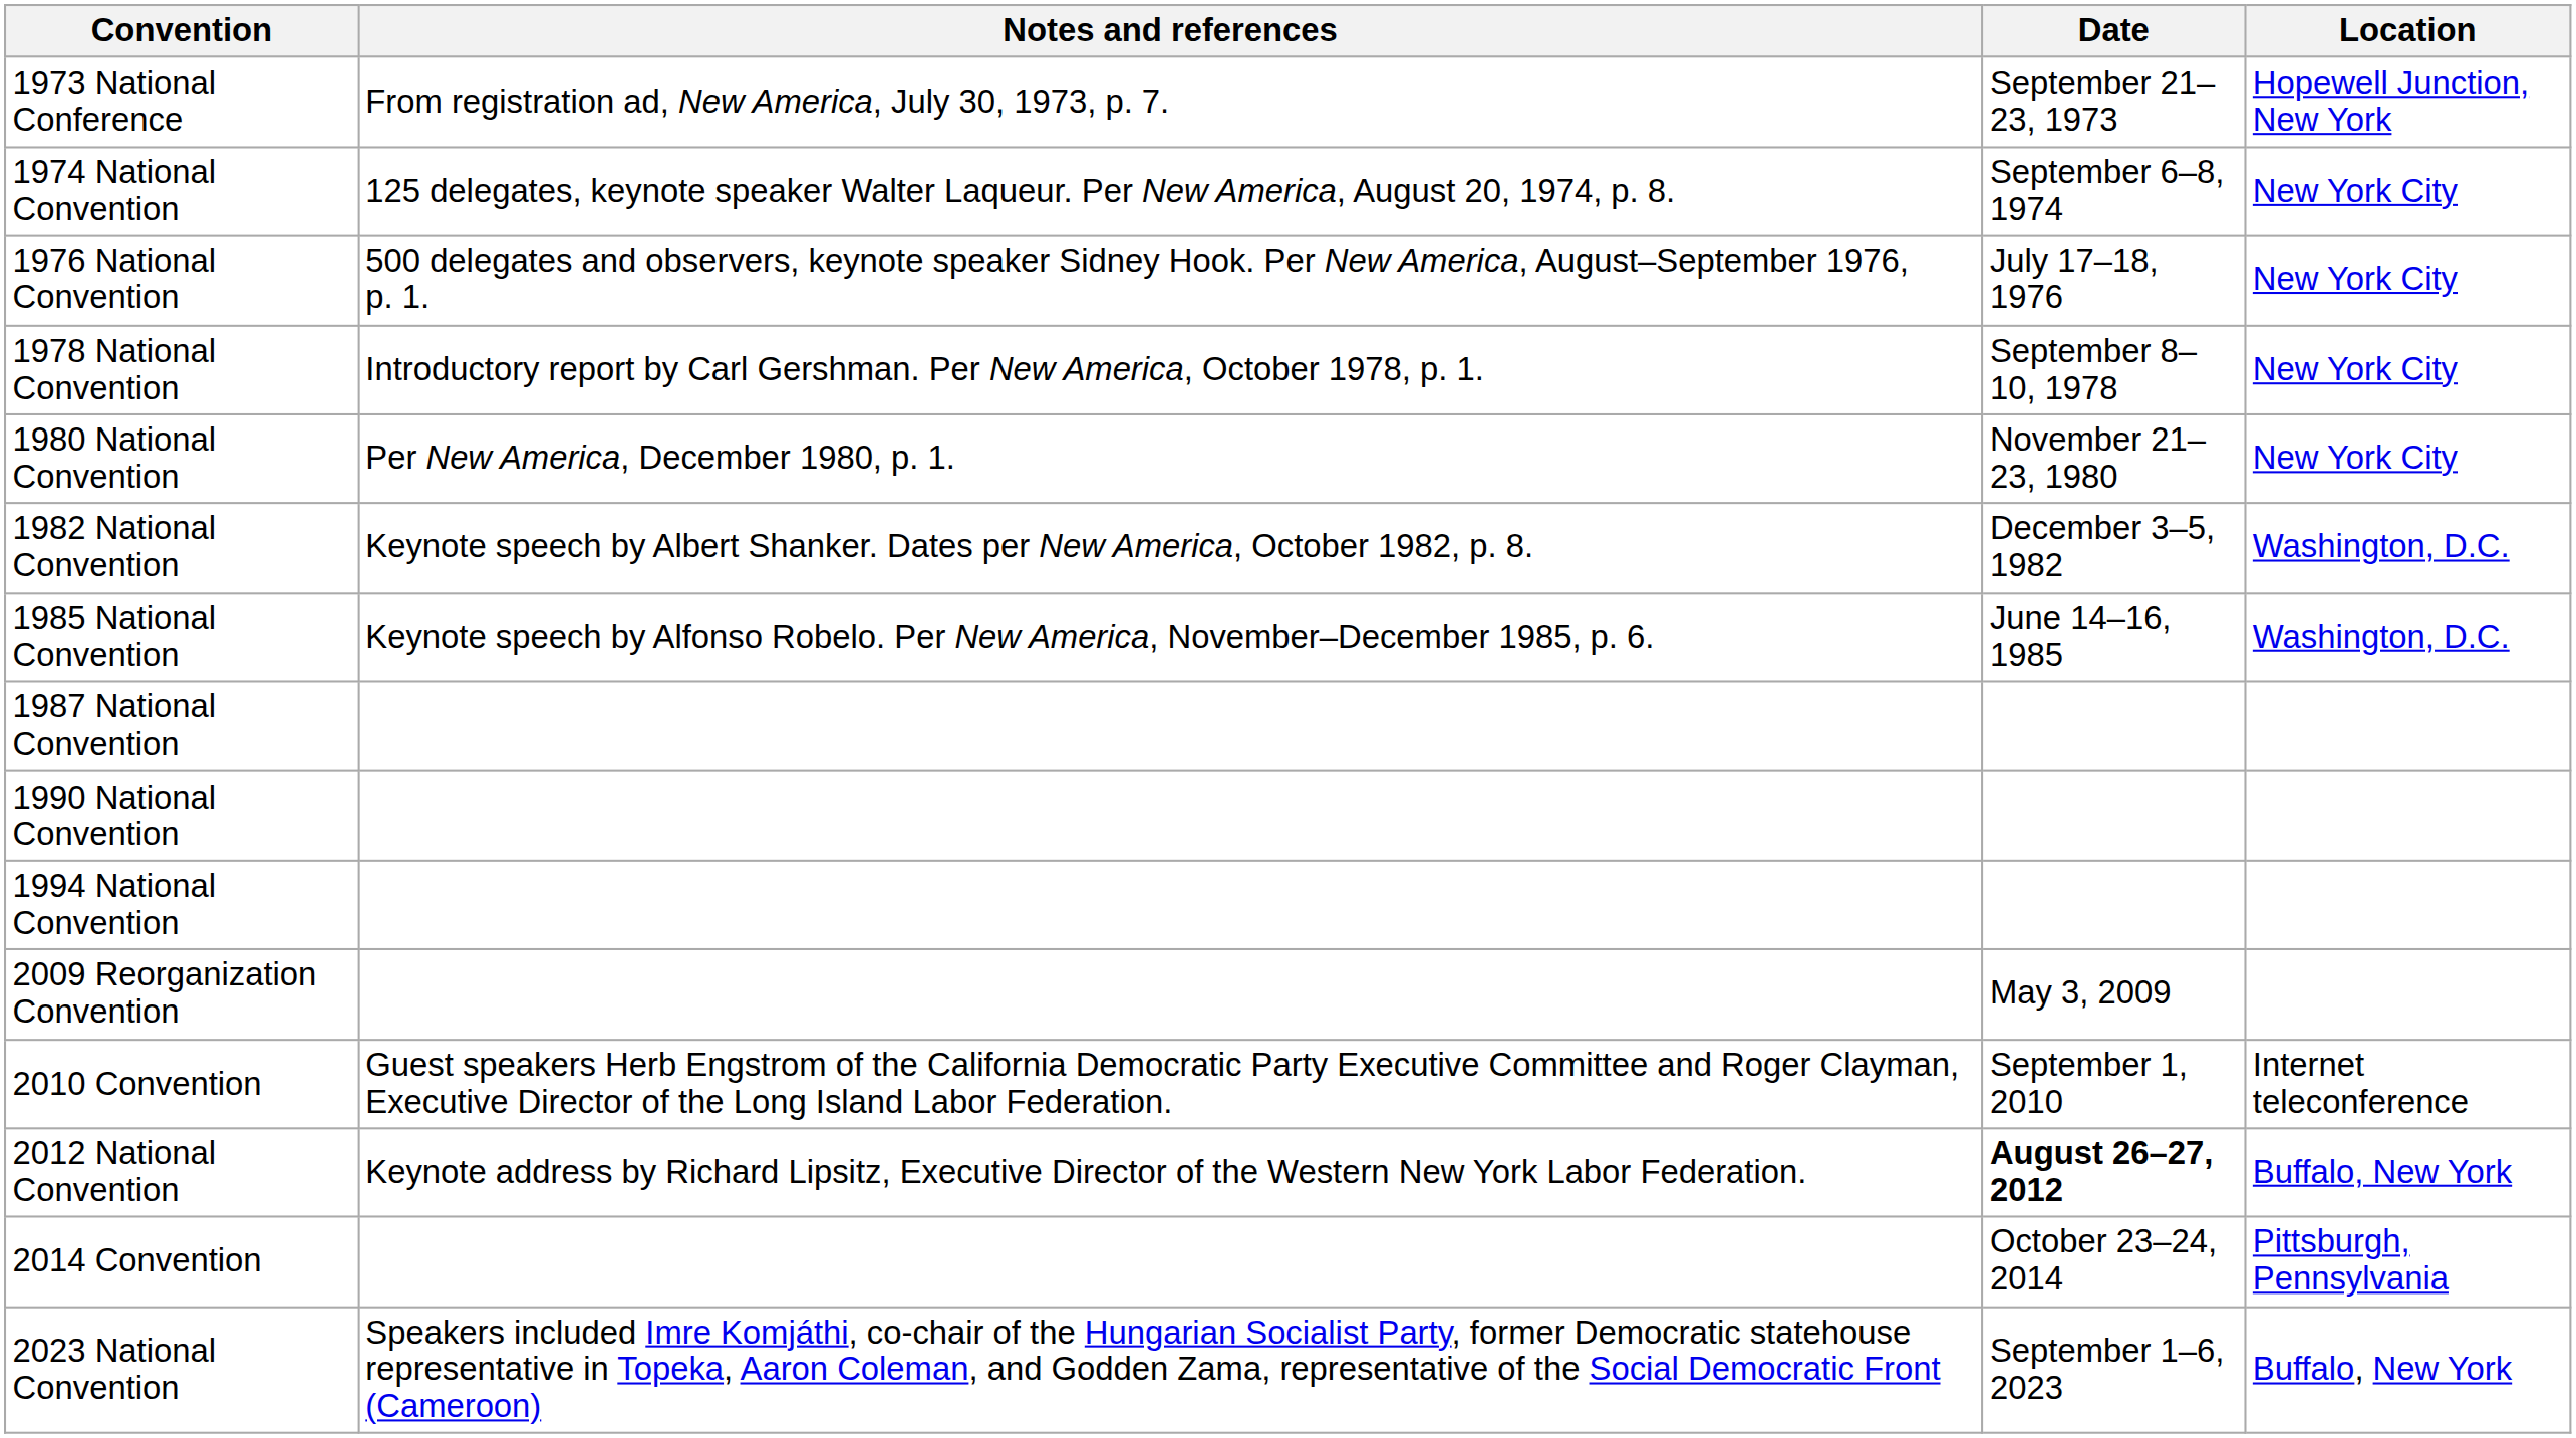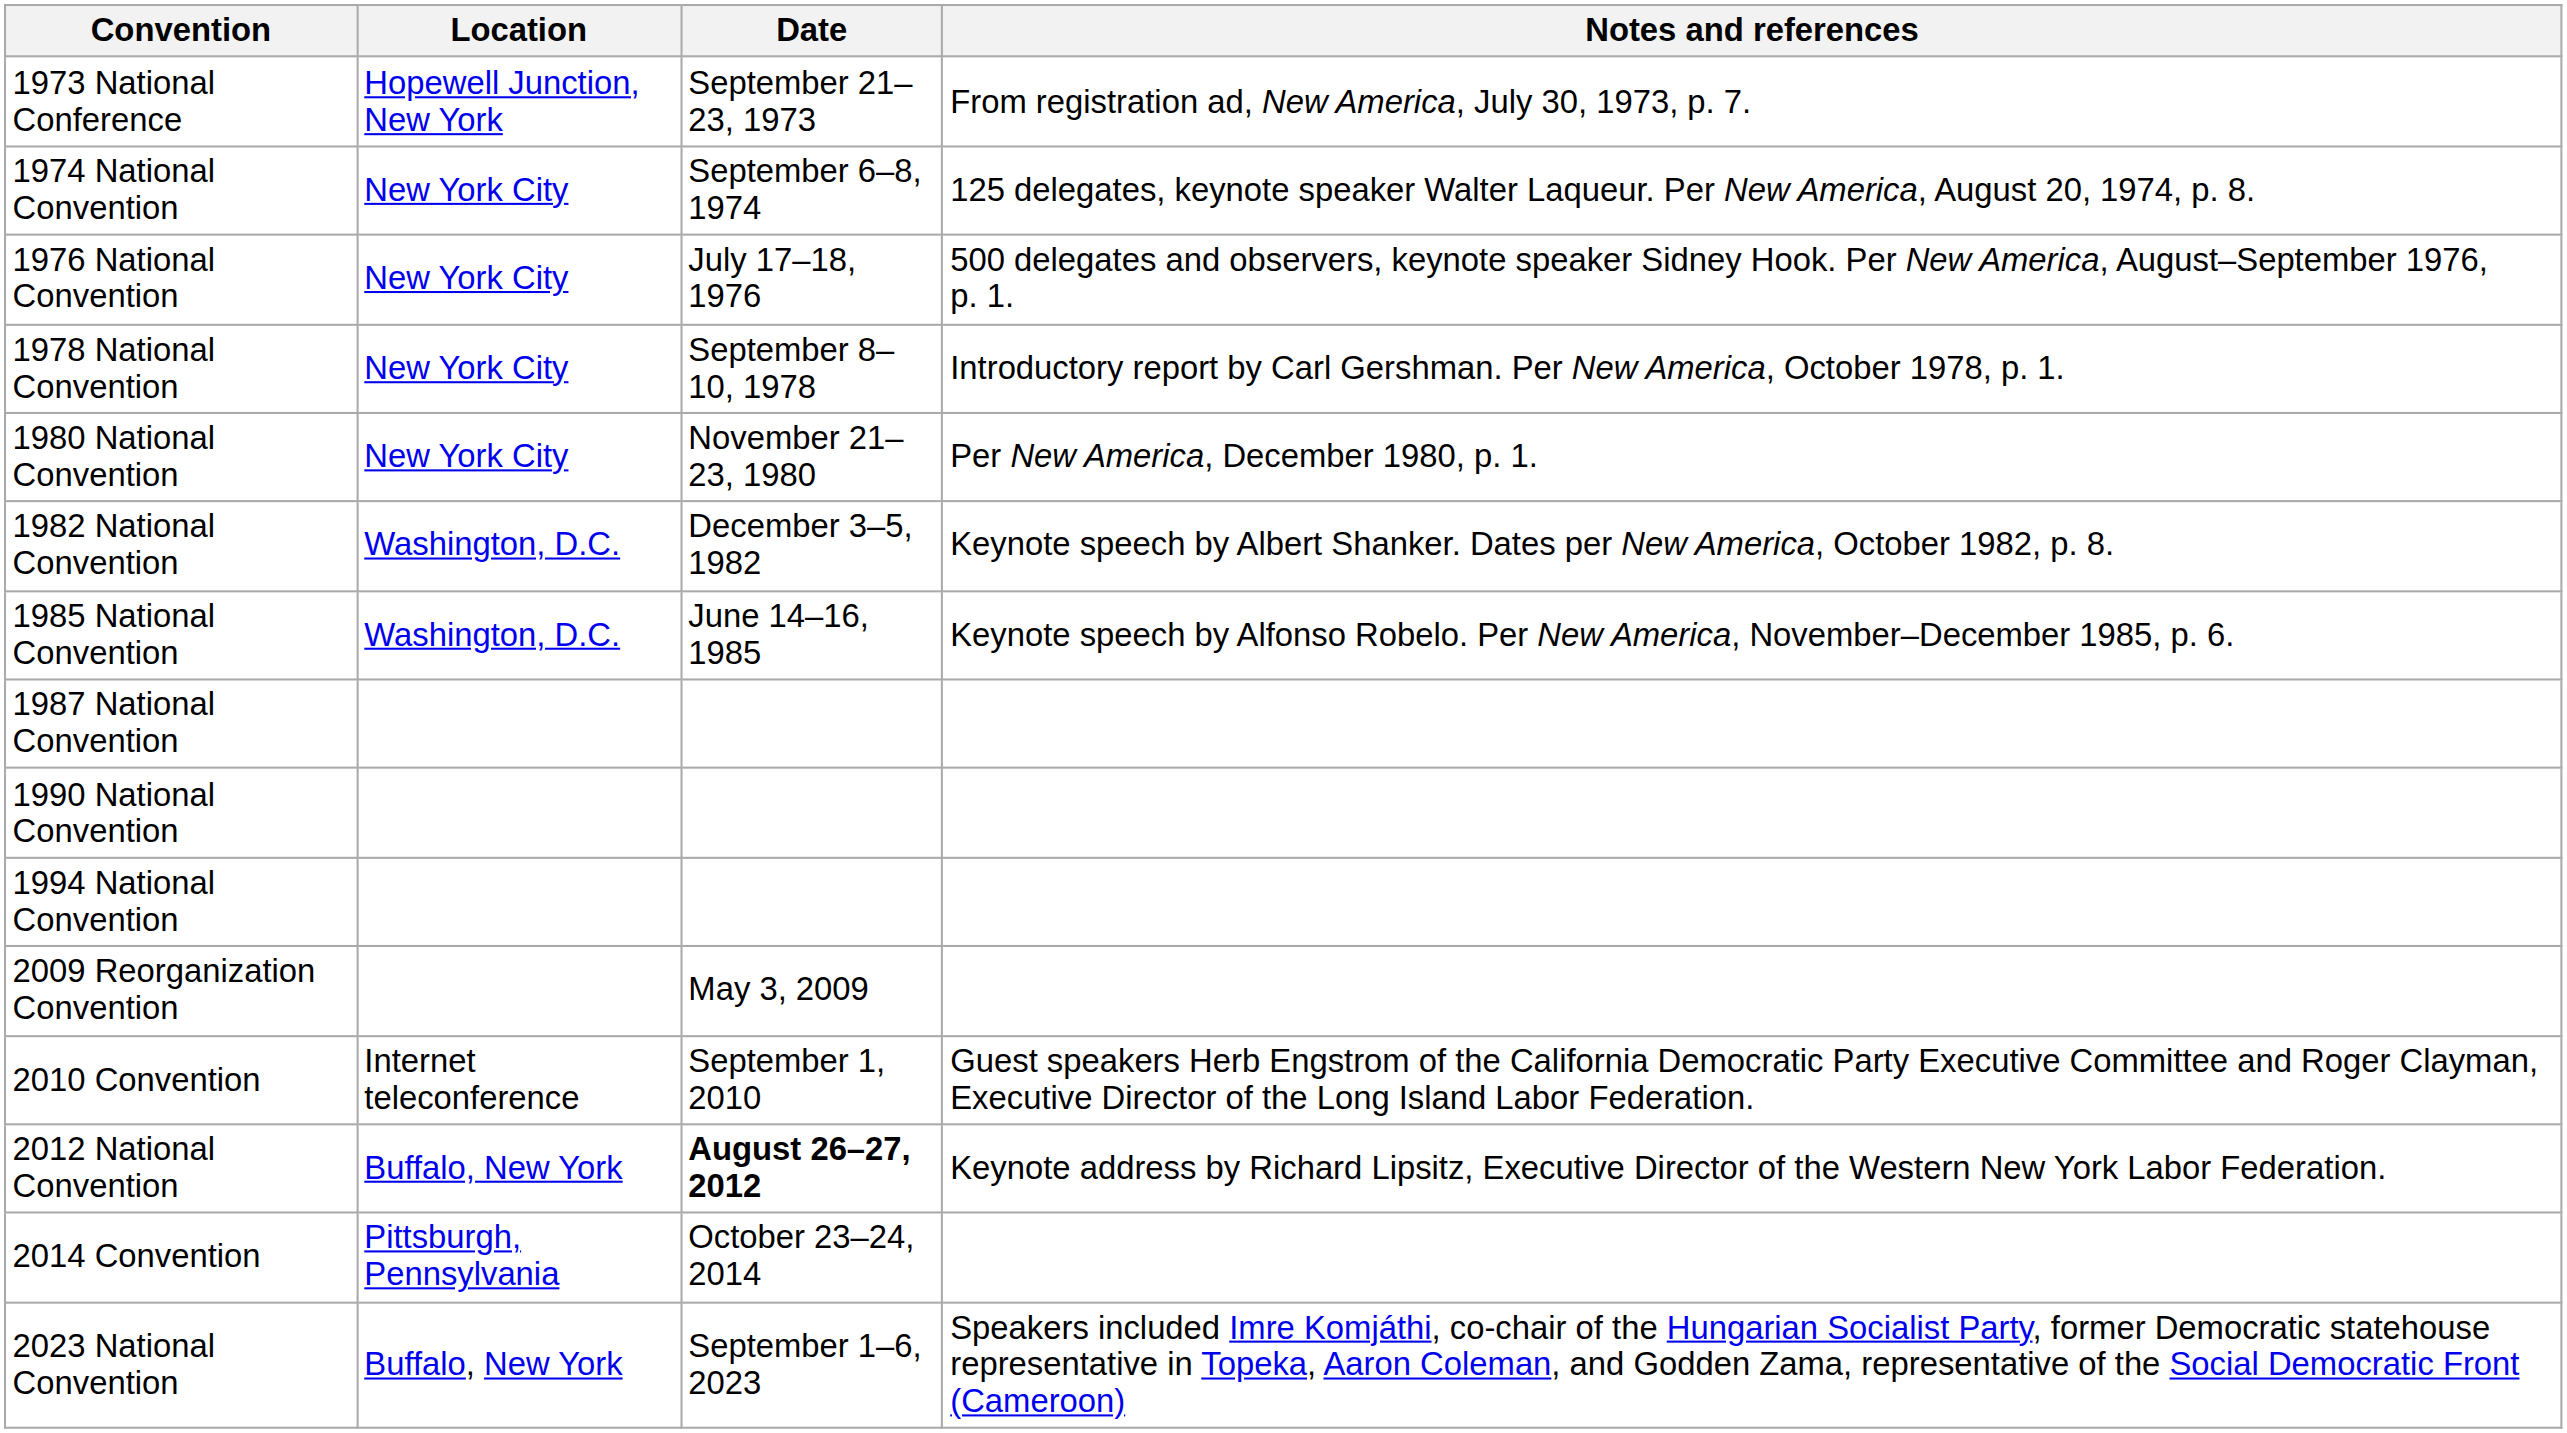columns swapped: Location <-> Notes and references
